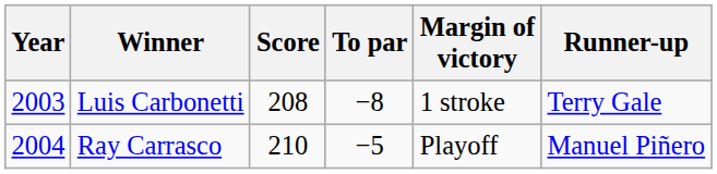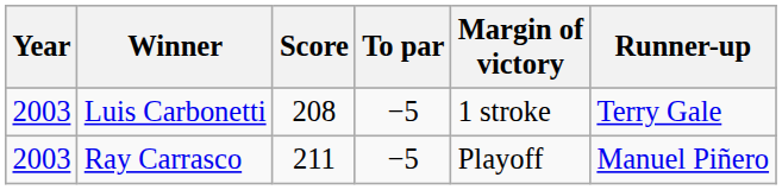Luis Carbonetti | To par: −8 -> −5
Ray Carrasco | Year: 2004 -> 2003
Ray Carrasco | Score: 210 -> 211
